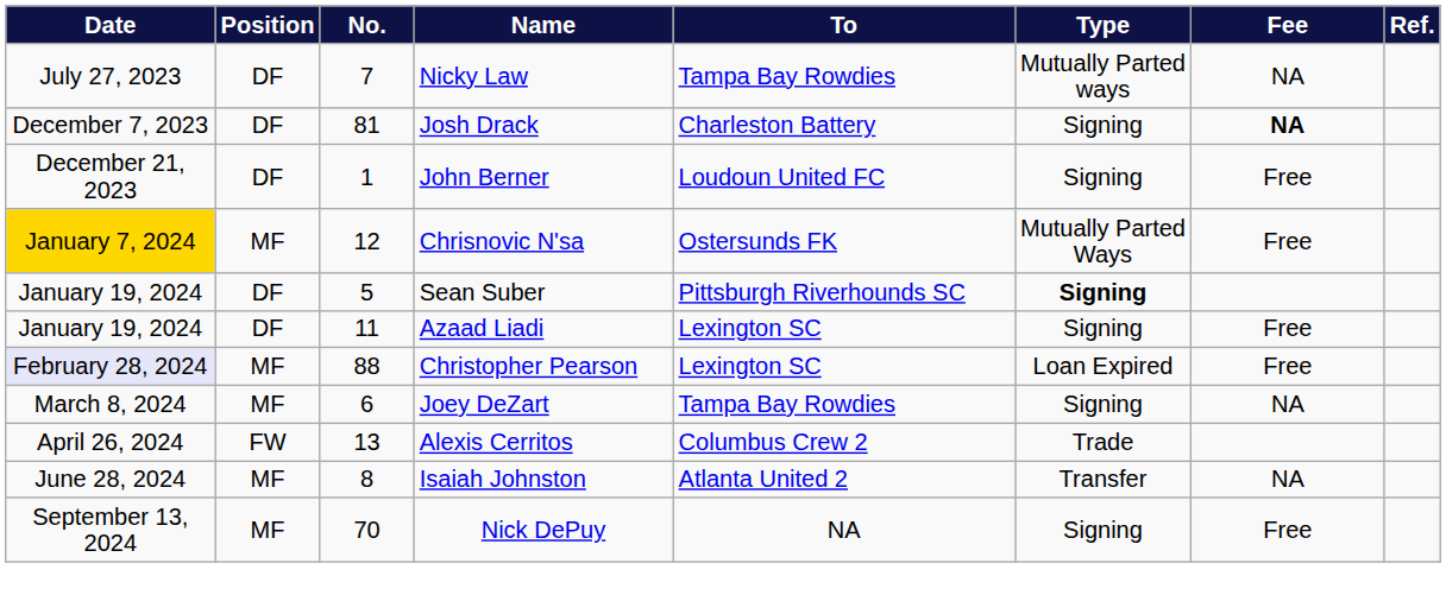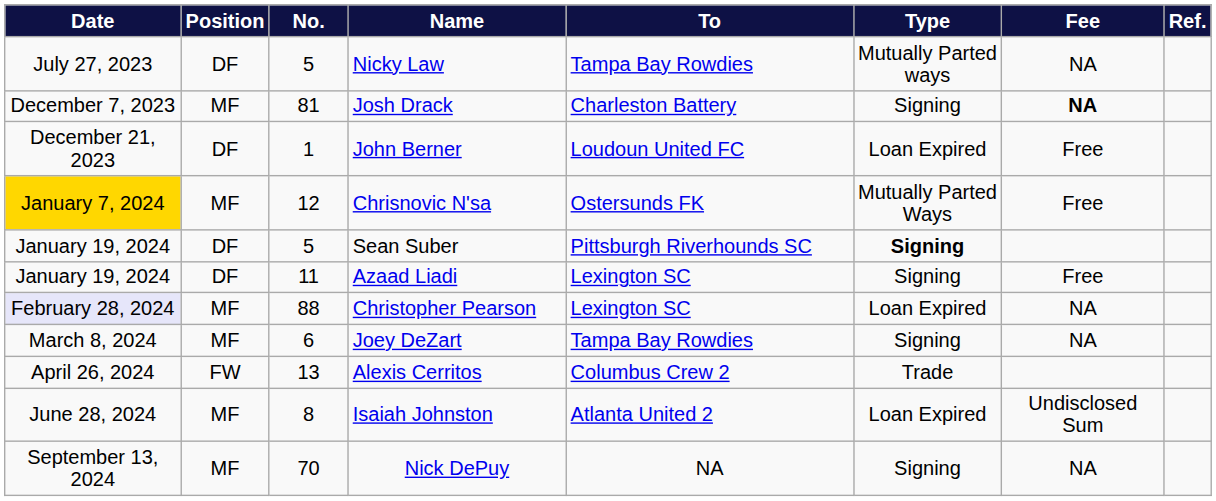Nicky Law | No.: 7 -> 5
Josh Drack | Position: DF -> MF
John Berner | Type: Signing -> Loan Expired
Christopher Pearson | Fee: Free -> NA
Isaiah Johnston | Type: Transfer -> Loan Expired
Isaiah Johnston | Fee: NA -> Undisclosed Sum
Nick DePuy | Fee: Free -> NA
